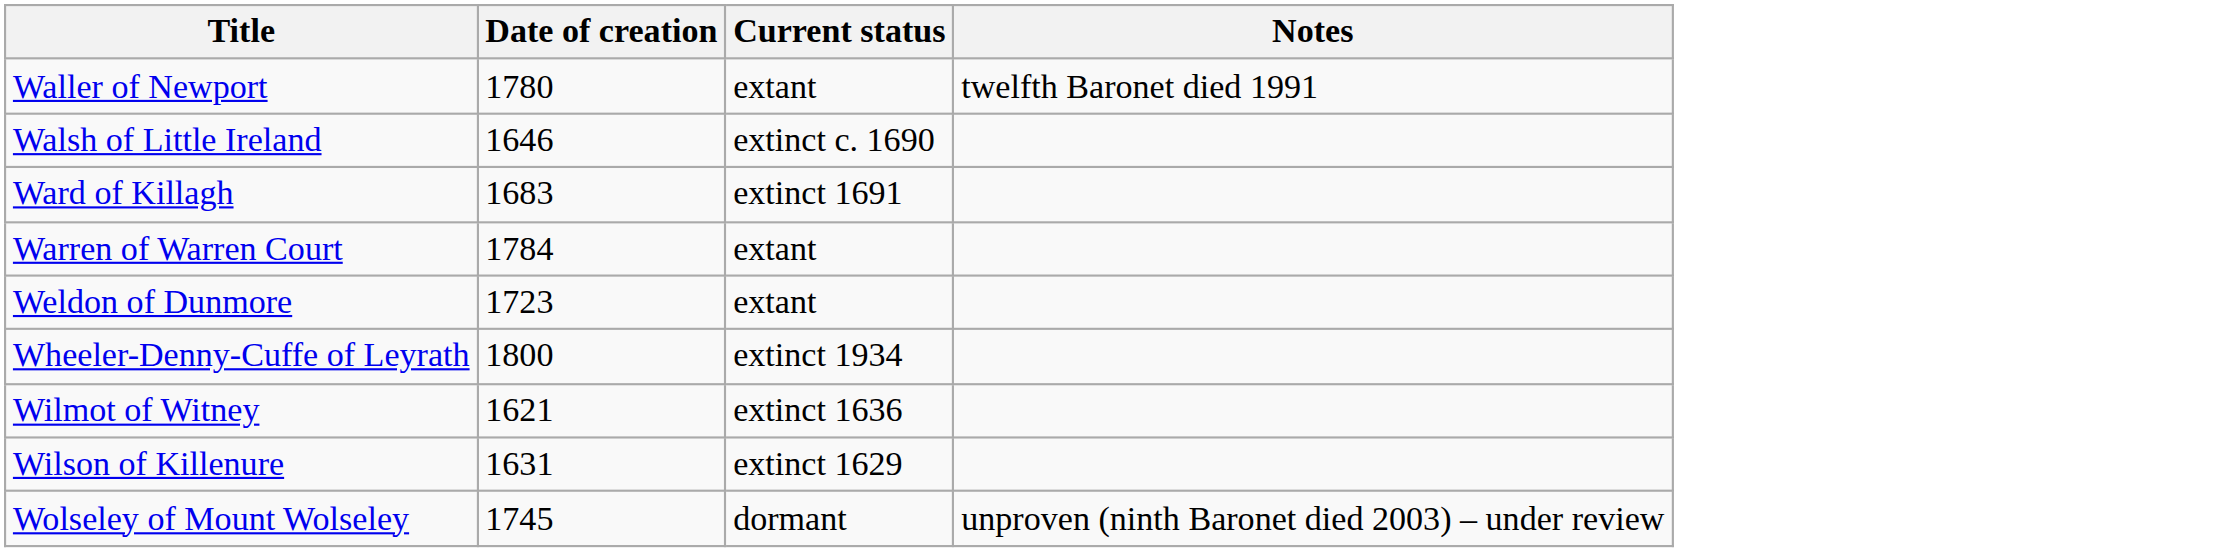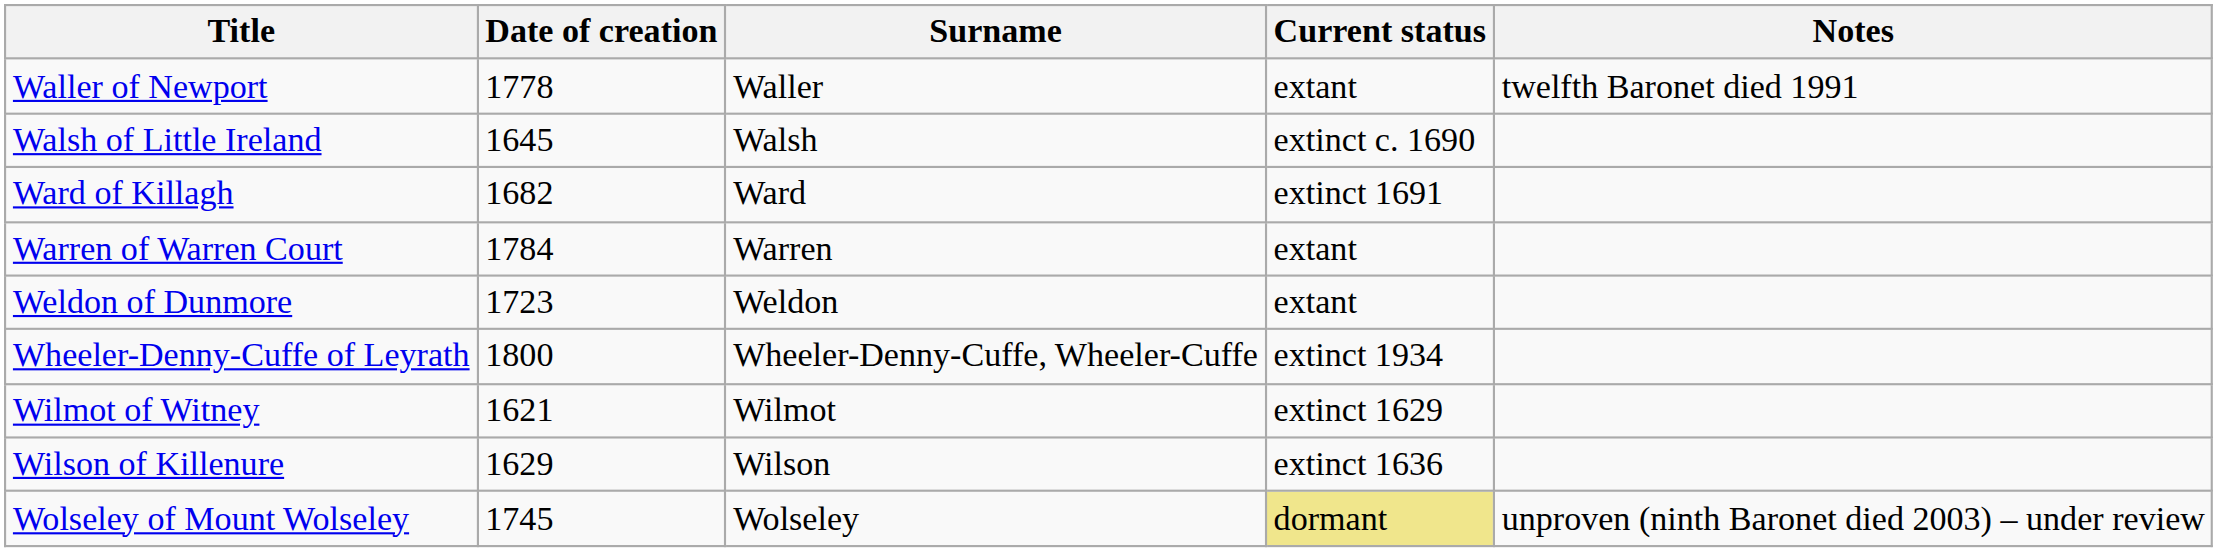+ column: Surname | Waller | Walsh | Ward | Warren | Weldon | Wheeler-Denny-Cuffe, Wheeler-Cuffe | Wilmot | Wilson | Wolseley
Waller of Newport | Date of creation: 1780 -> 1778
Walsh of Little Ireland | Date of creation: 1646 -> 1645
Ward of Killagh | Date of creation: 1683 -> 1682
Wilmot of Witney | Current status: extinct 1636 -> extinct 1629
Wilson of Killenure | Date of creation: 1631 -> 1629
Wilson of Killenure | Current status: extinct 1629 -> extinct 1636
Wolseley of Mount Wolseley | Current status: no background -> khaki background
